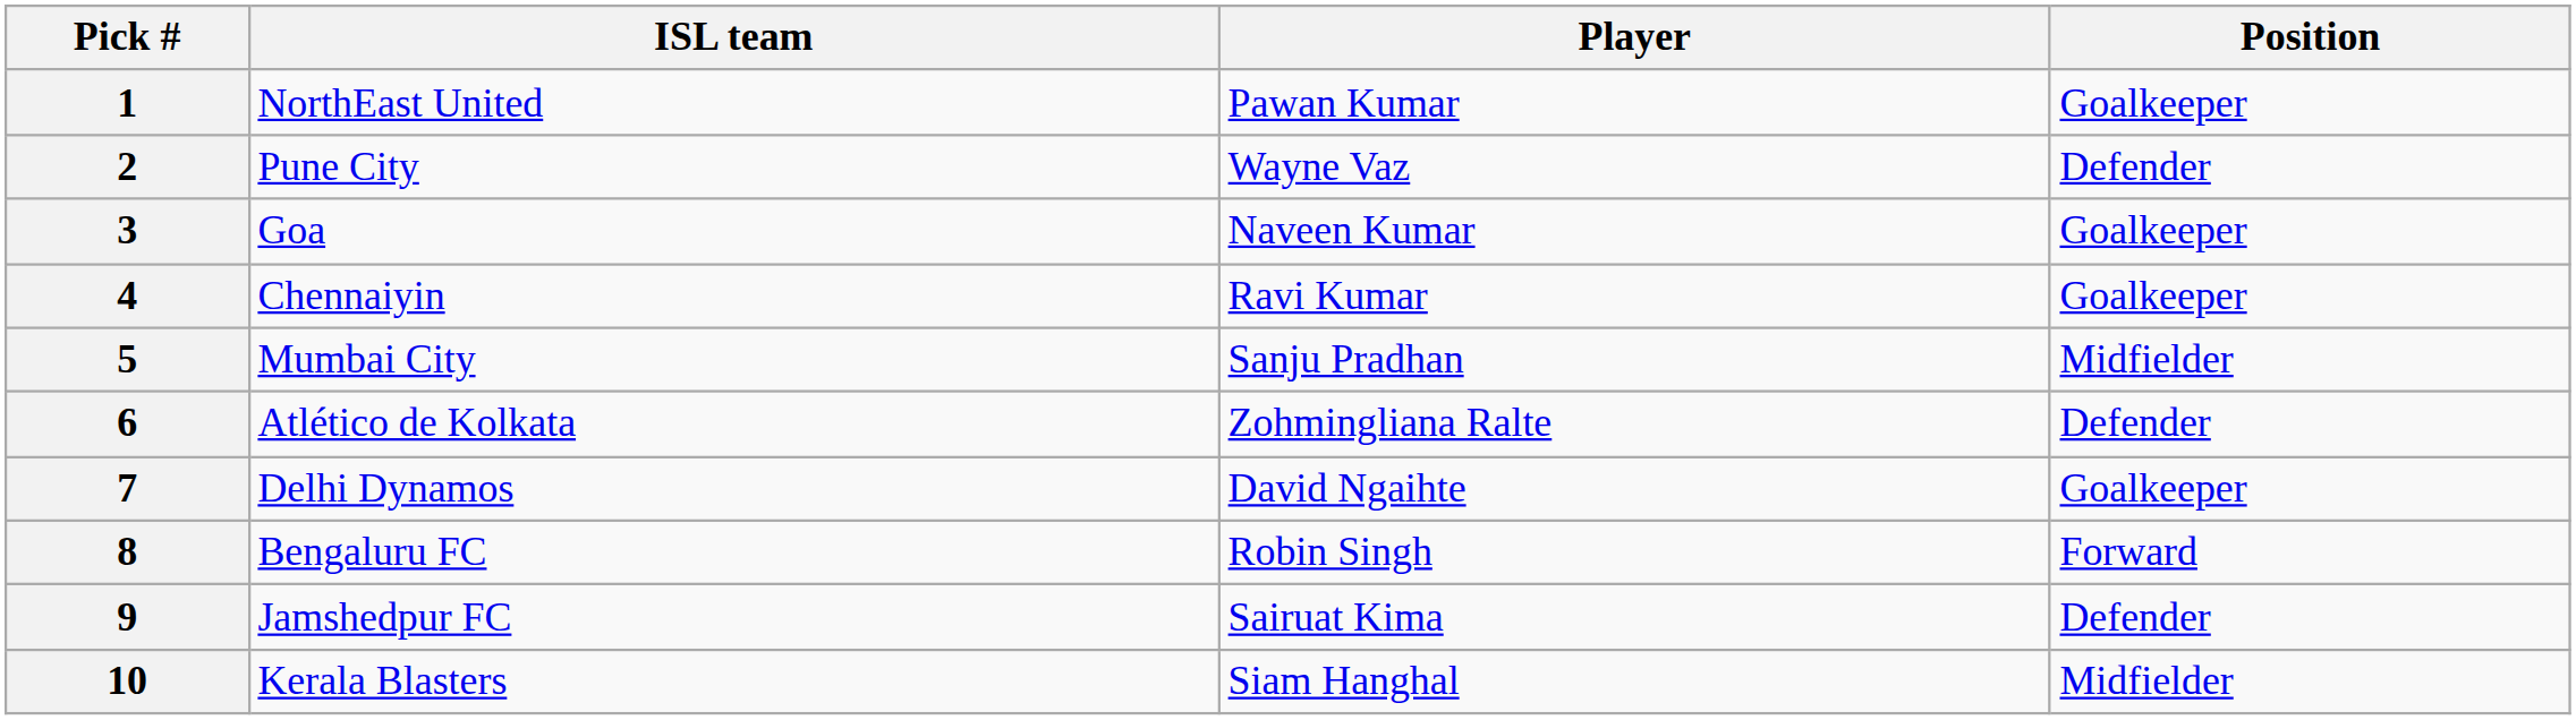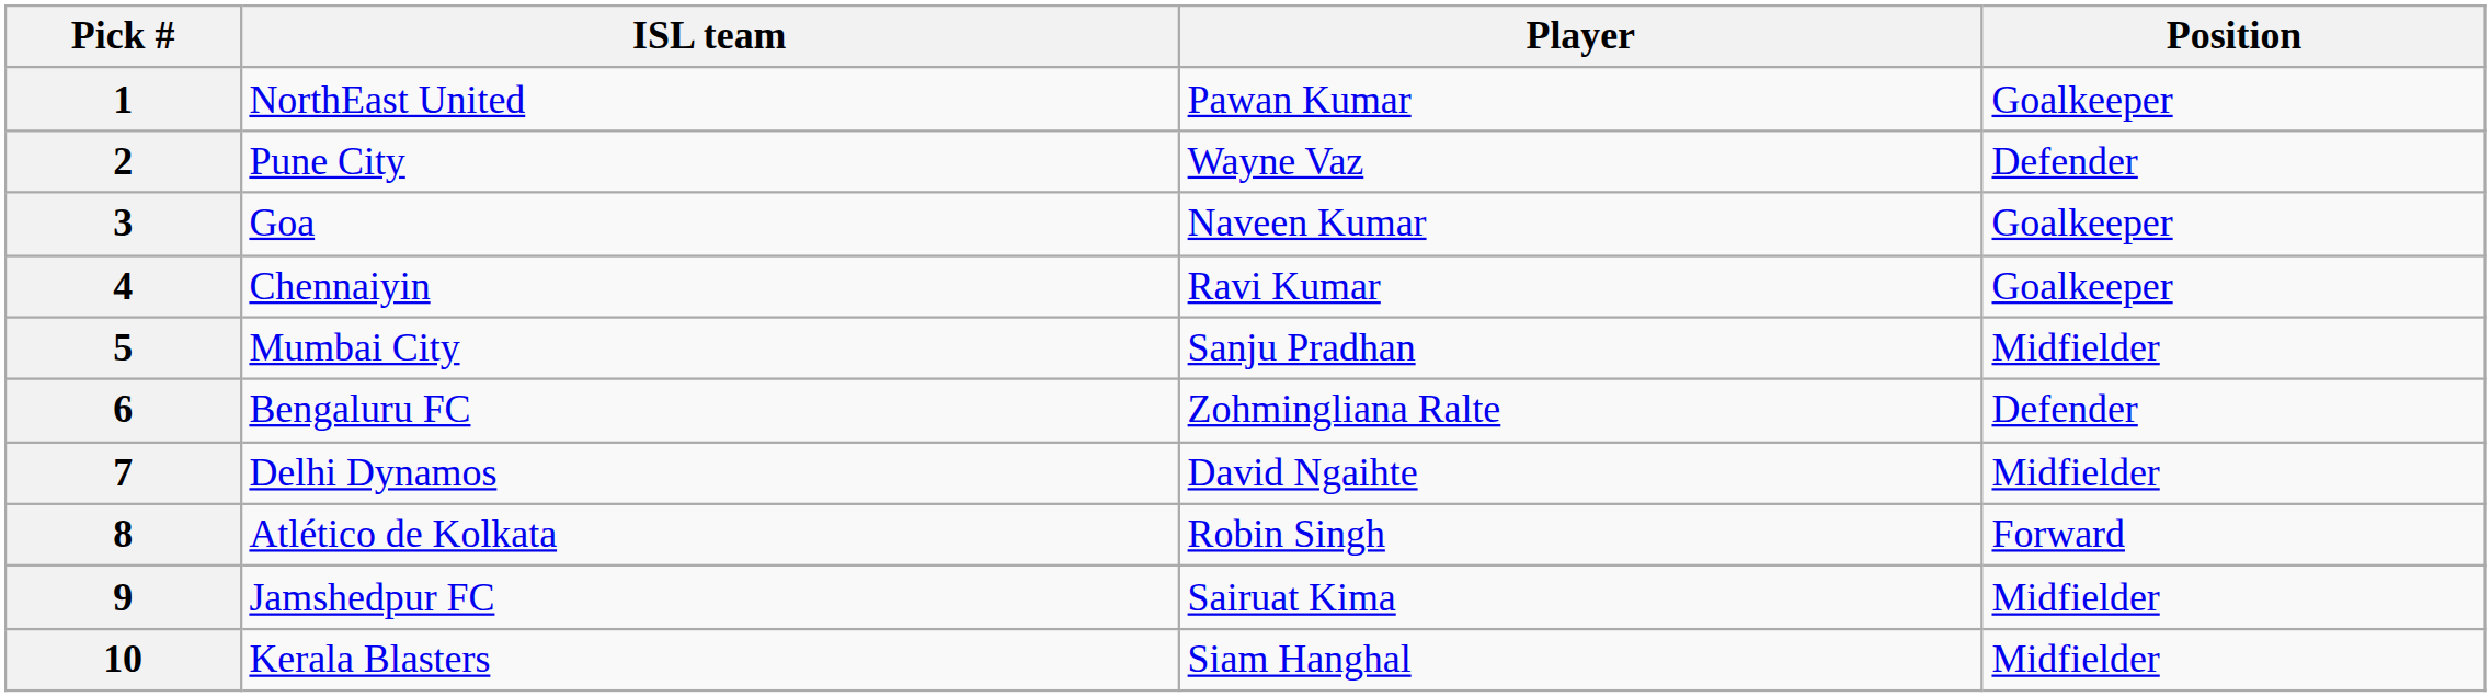6 | ISL team: Atlético de Kolkata -> Bengaluru FC
7 | Position: Goalkeeper -> Midfielder
8 | ISL team: Bengaluru FC -> Atlético de Kolkata
9 | Position: Defender -> Midfielder
